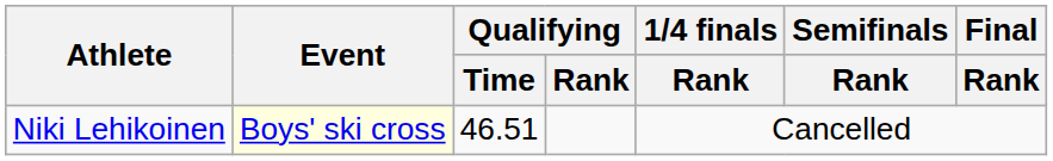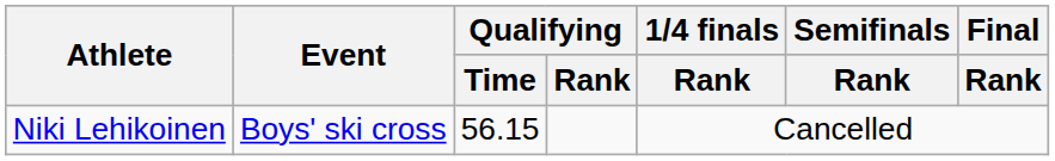Niki Lehikoinen | Event: lightyellow background -> no background
Niki Lehikoinen | Qualifying / Time: 46.51 -> 56.15
